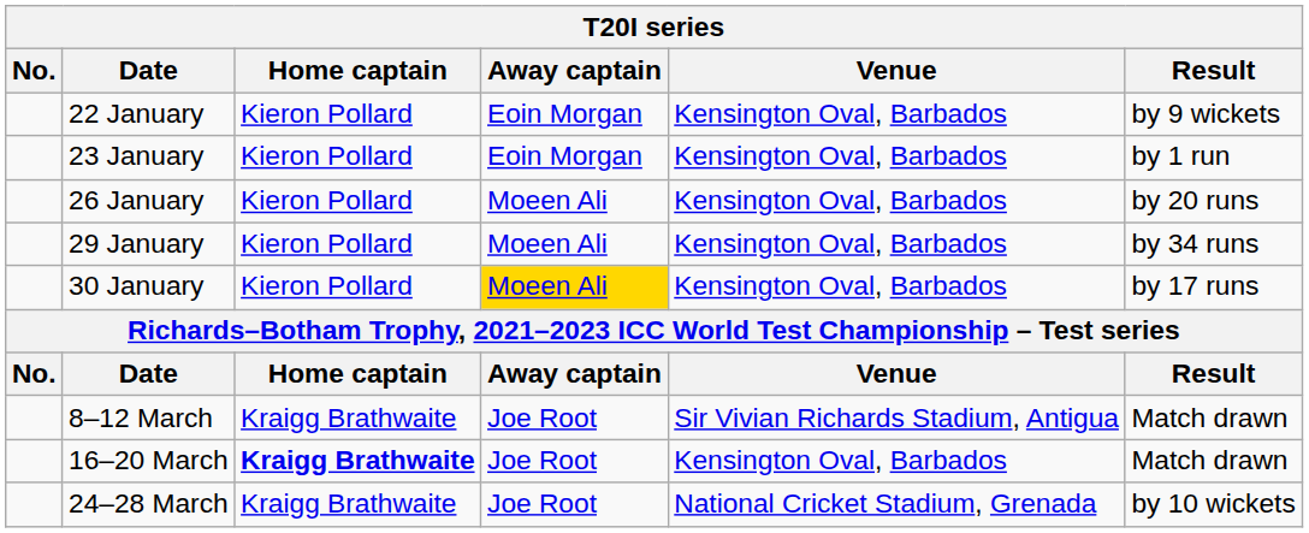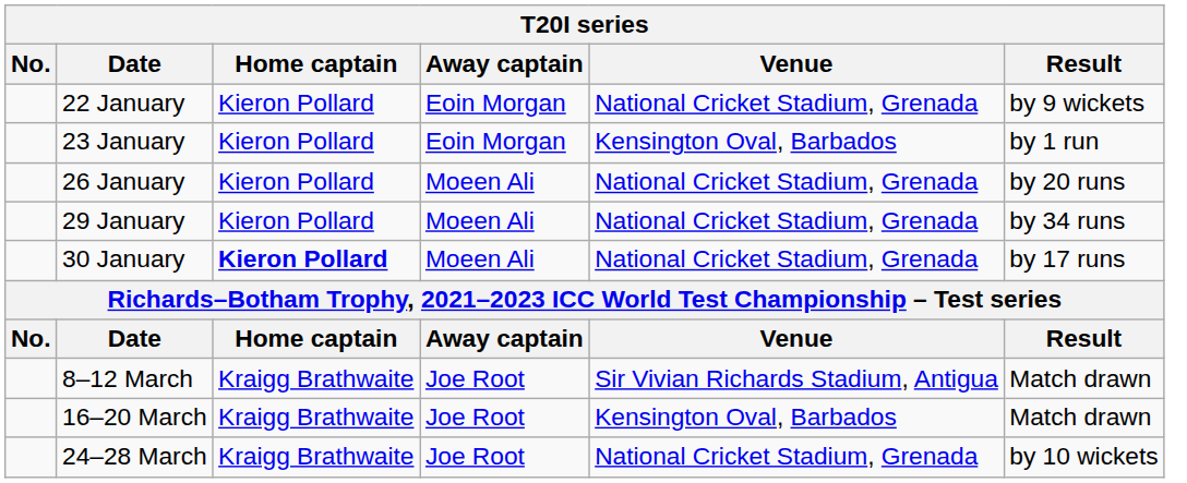22 January | Venue: Kensington Oval, Barbados -> National Cricket Stadium, Grenada
26 January | Venue: Kensington Oval, Barbados -> National Cricket Stadium, Grenada
29 January | Venue: Kensington Oval, Barbados -> National Cricket Stadium, Grenada
30 January | Home captain: normal -> bold
30 January | Away captain: gold background -> no background
30 January | Venue: Kensington Oval, Barbados -> National Cricket Stadium, Grenada
16–20 March | Home captain: bold -> normal
